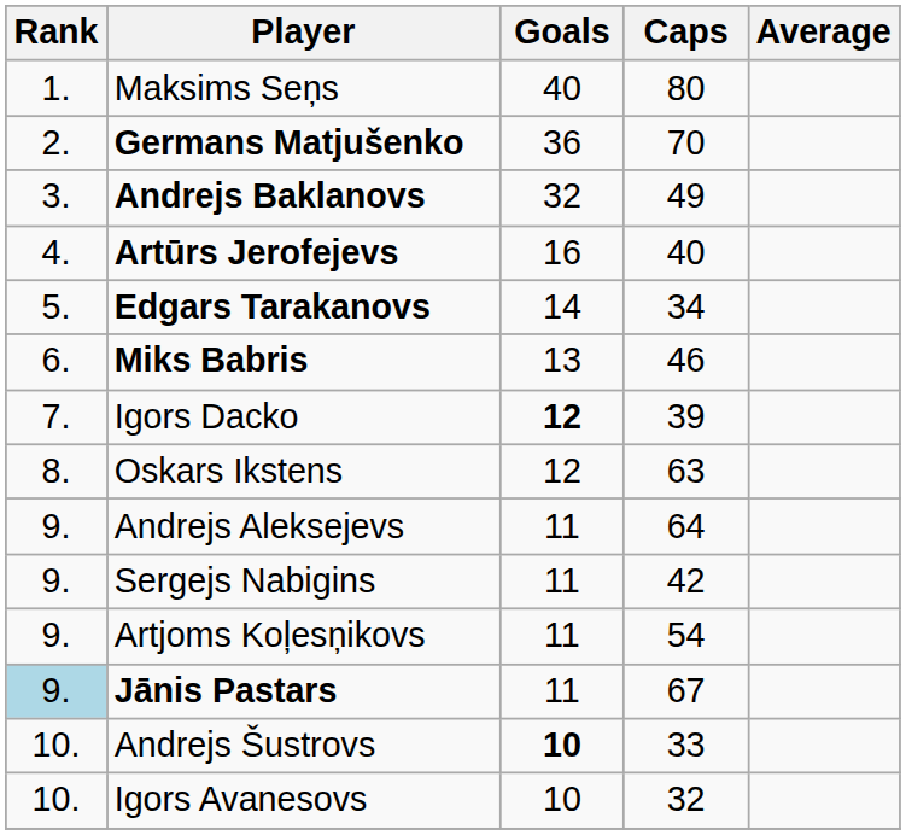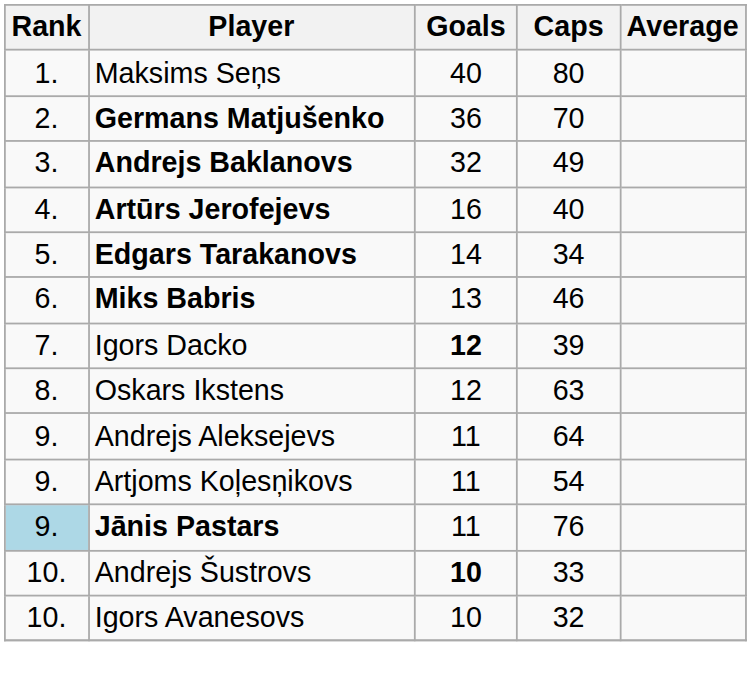- row: 9. | Sergejs Nabigins | 11 | 42
Jānis Pastars | Caps: 67 -> 76
